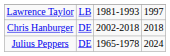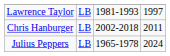Chris Hanburger | column 2: DE -> LB
Chris Hanburger | column 4: 2018 -> 2011
Julius Peppers | column 2: DE -> LB
